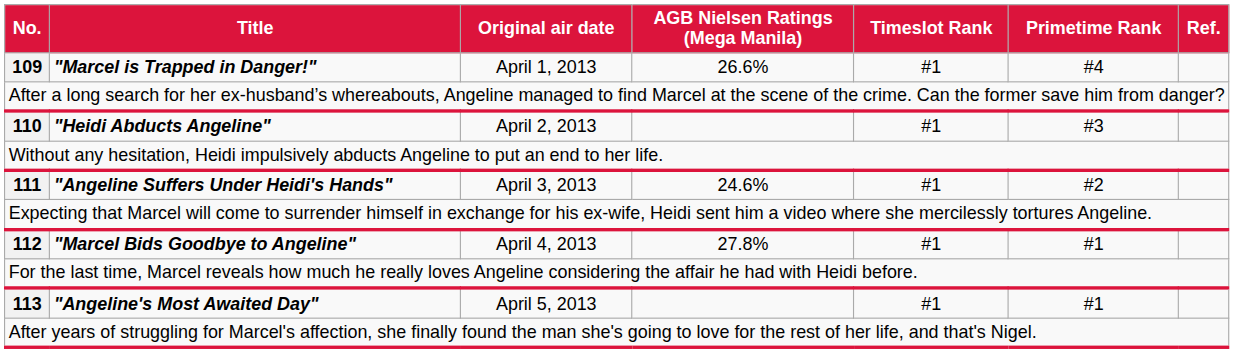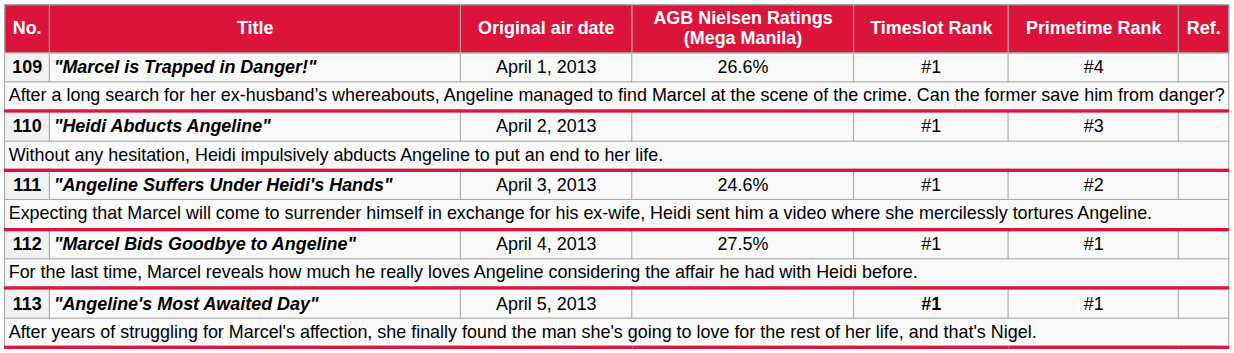112 | AGB Nielsen Ratings (Mega Manila): 27.8% -> 27.5%
113 | Timeslot Rank: normal -> bold
